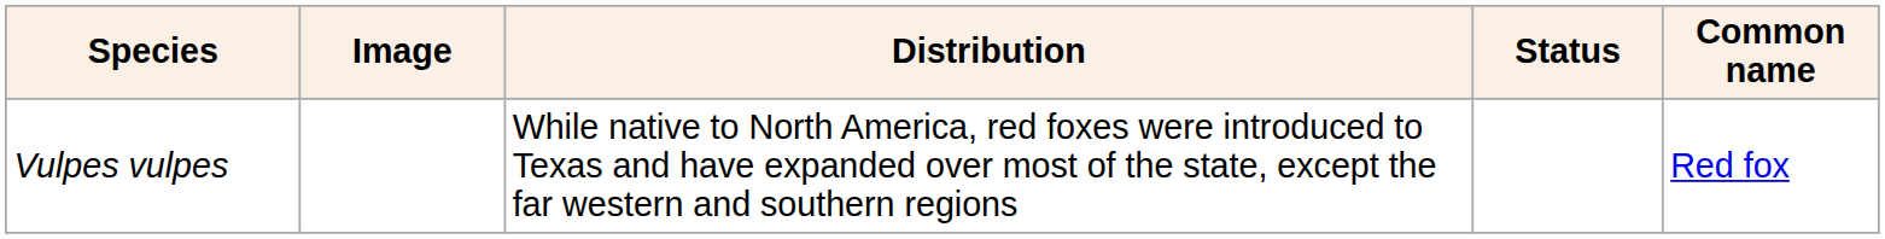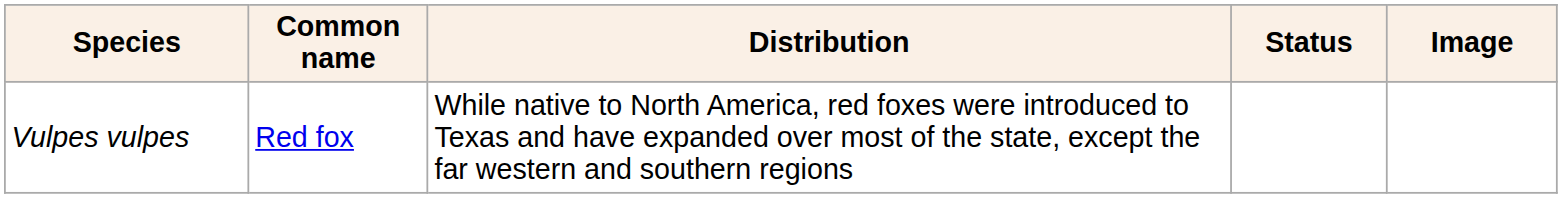columns swapped: Common name <-> Image
